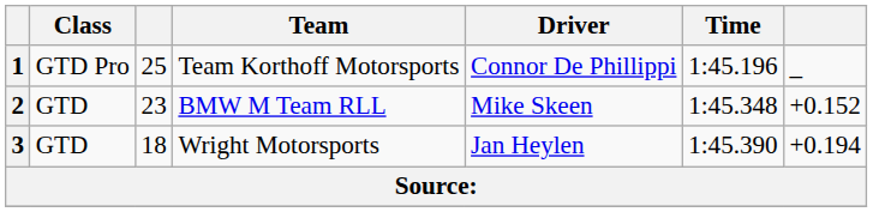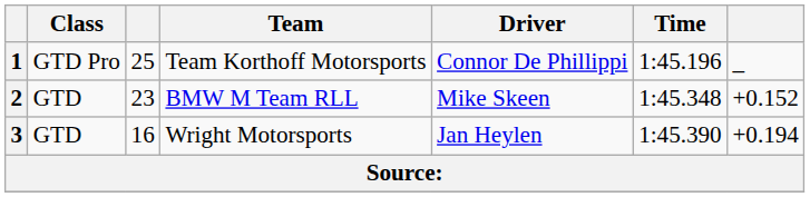3 | column 3: 18 -> 16
